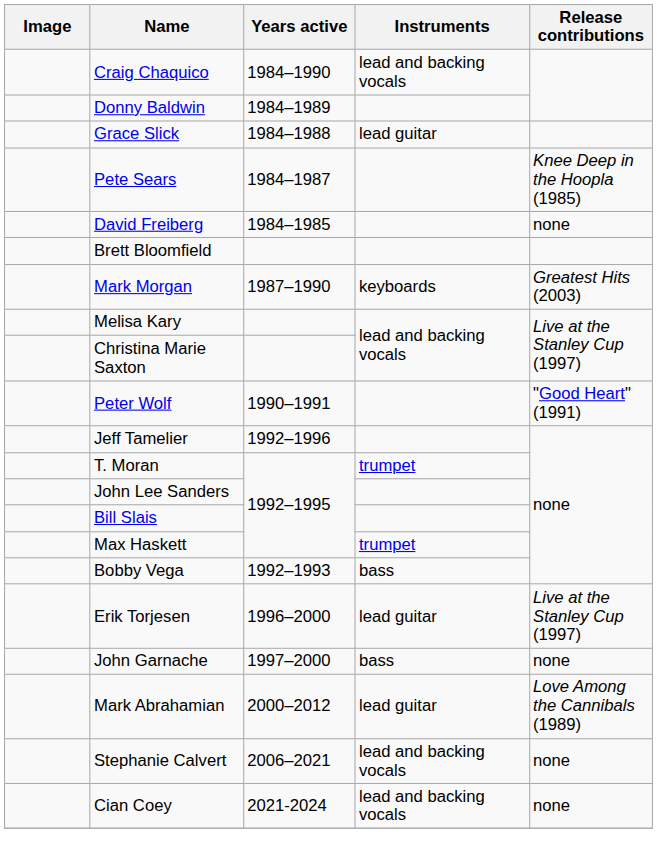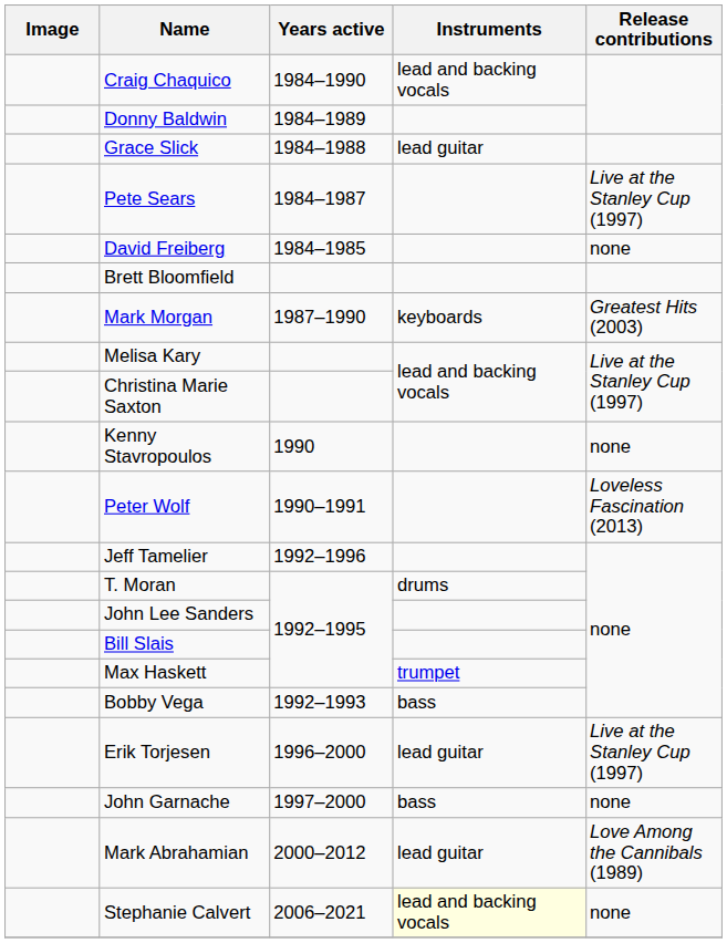Pete Sears | Release contributions: Knee Deep in the Hoopla (1985) -> Live at the Stanley Cup (1997)
+ row: Kenny Stavropoulos | 1990 | none
Peter Wolf | Release contributions: "Good Heart" (1991) -> Loveless Fascination (2013)
T. Moran | Instruments: trumpet -> drums
Stephanie Calvert | Instruments: no background -> lightyellow background
- row: Cian Coey | 2021-2024 | lead and backing vocals | none
